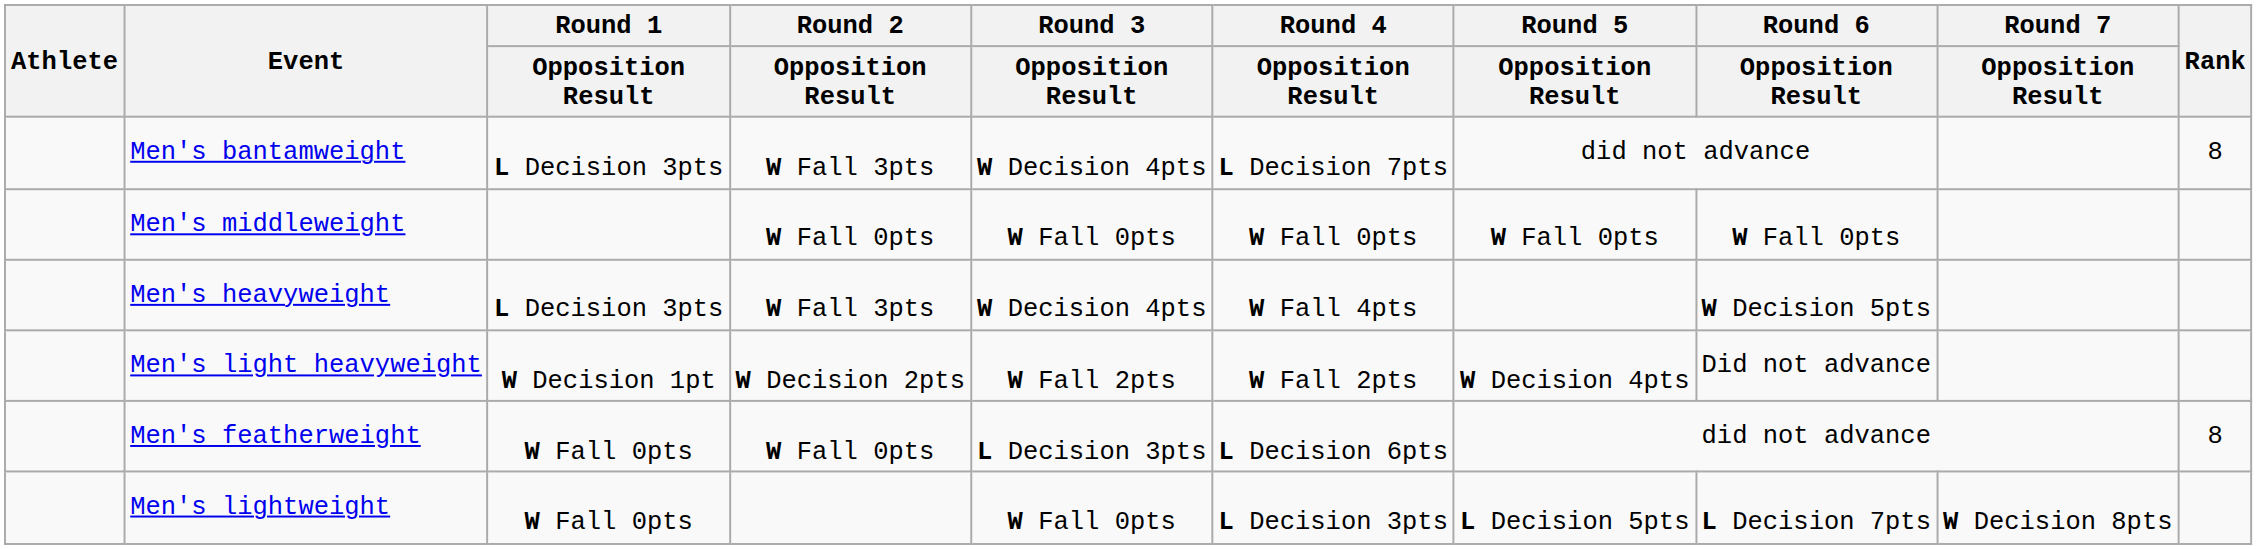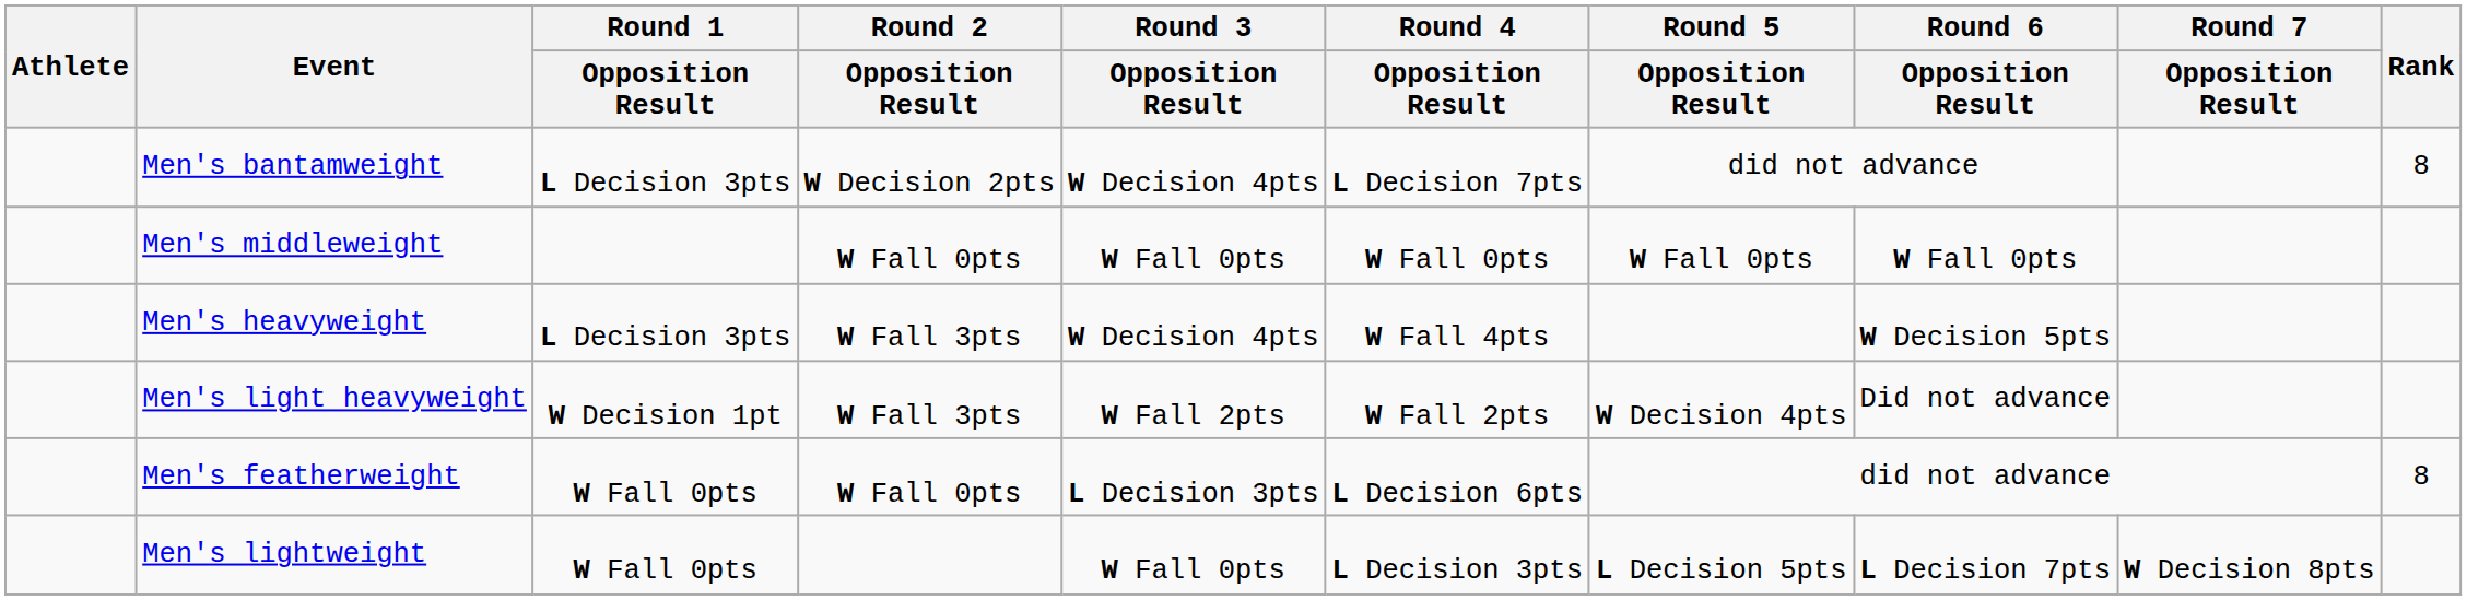Men's bantamweight | Round 2 / Opposition Result: W Fall 3pts -> W Decision 2pts
Men's light heavyweight | Round 2 / Opposition Result: W Decision 2pts -> W Fall 3pts
